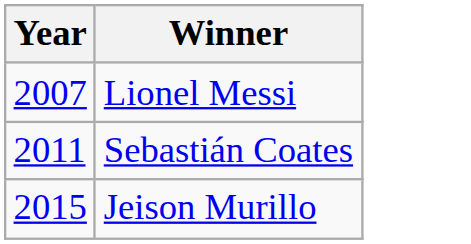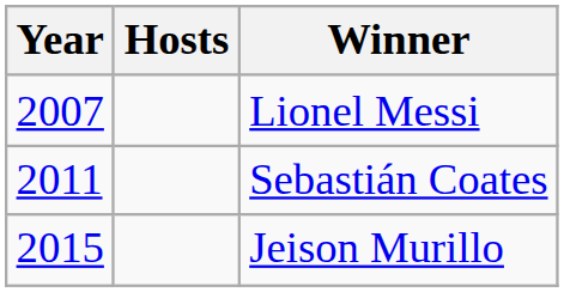+ column: Hosts
